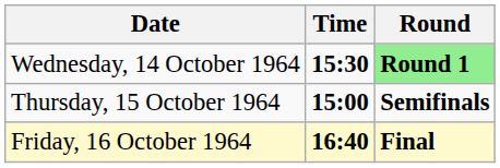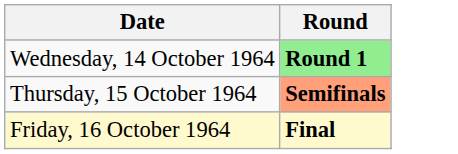- column: Time | 15:30 | 15:00 | 16:40
Thursday, 15 October 1964 | Round: no background -> lightsalmon background
